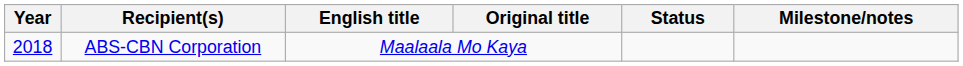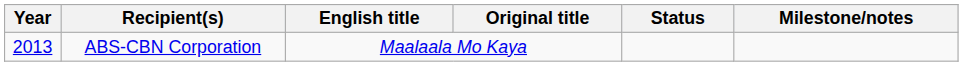ABS-CBN Corporation | Year: 2018 -> 2013
